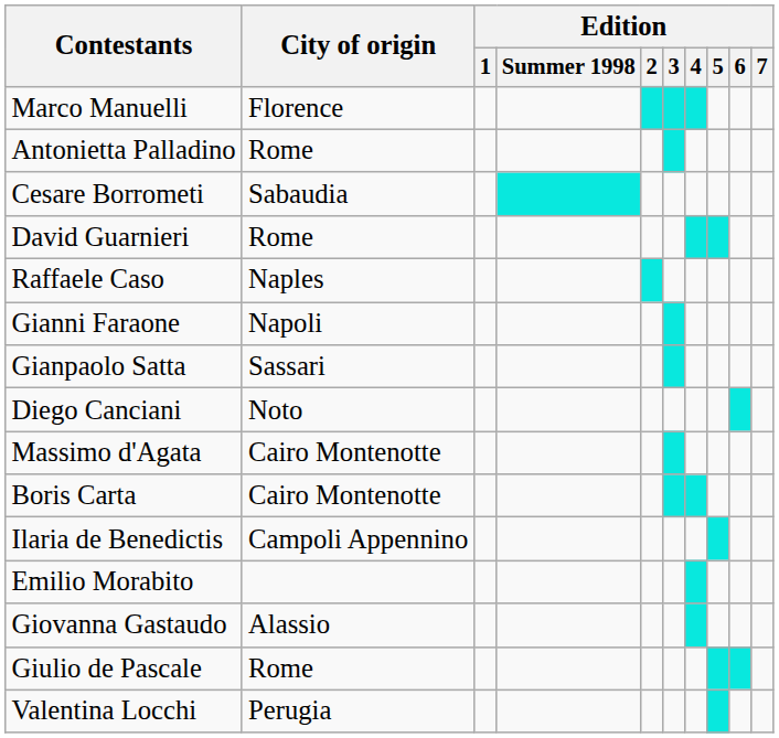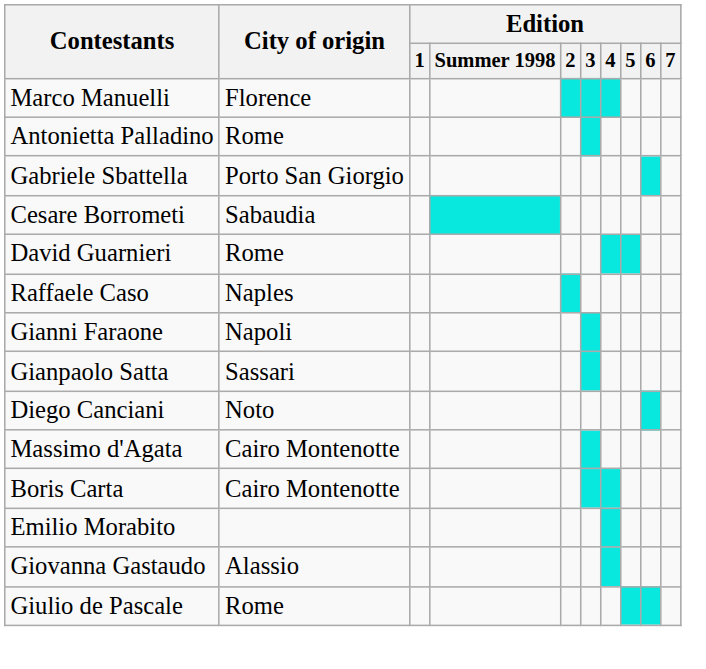+ row: Gabriele Sbattella | Porto San Giorgio
- row: Ilaria de Benedictis | Campoli Appennino
- row: Valentina Locchi | Perugia
